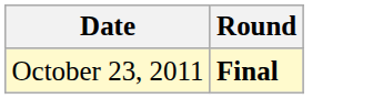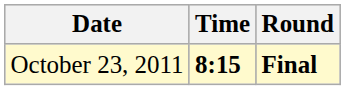+ column: Time | 8:15
